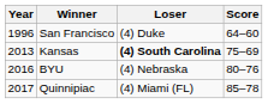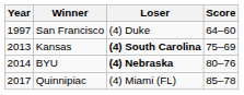San Francisco | Year: 1996 -> 1997
BYU | Year: 2016 -> 2014
BYU | Loser: normal -> bold
